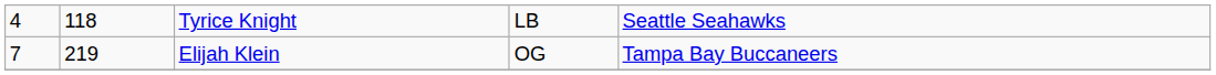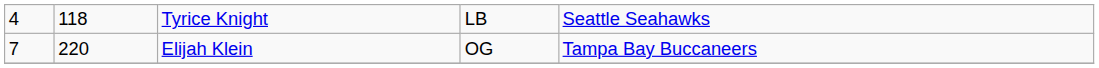Elijah Klein | column 2: 219 -> 220
